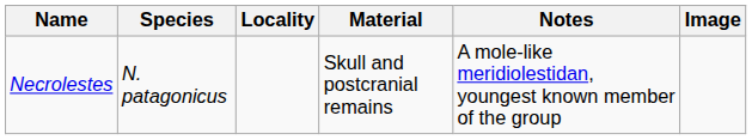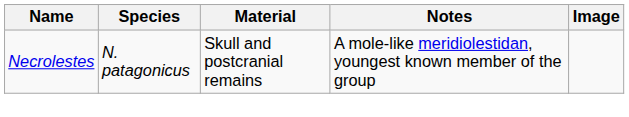- column: Locality
